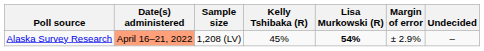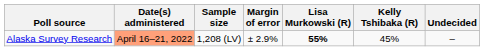columns swapped: Margin of error <-> Kelly Tshibaka (R)
Alaska Survey Research | Lisa Murkowski (R): 54% -> 55%
